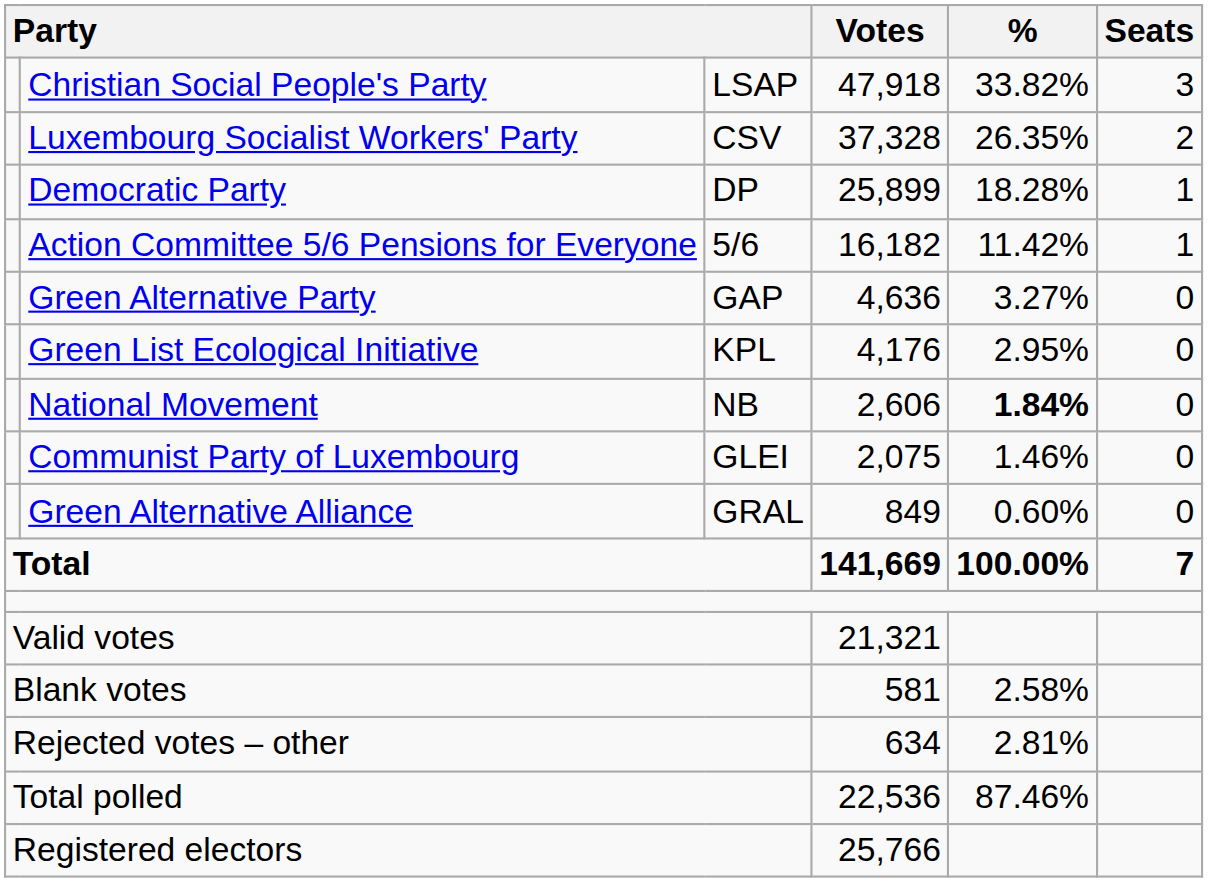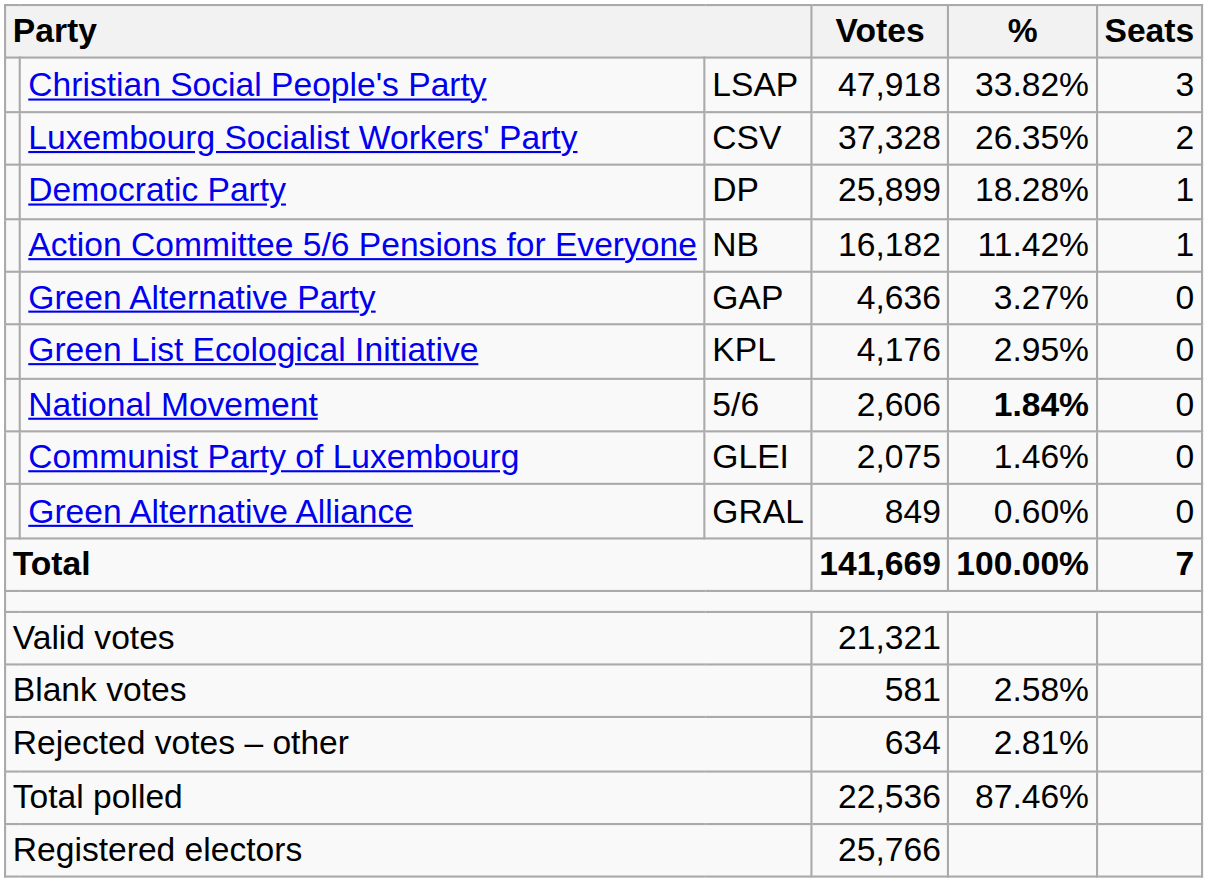Action Committee 5/6 Pensions for Everyone | column 3: 5/6 -> NB
National Movement | column 3: NB -> 5/6
